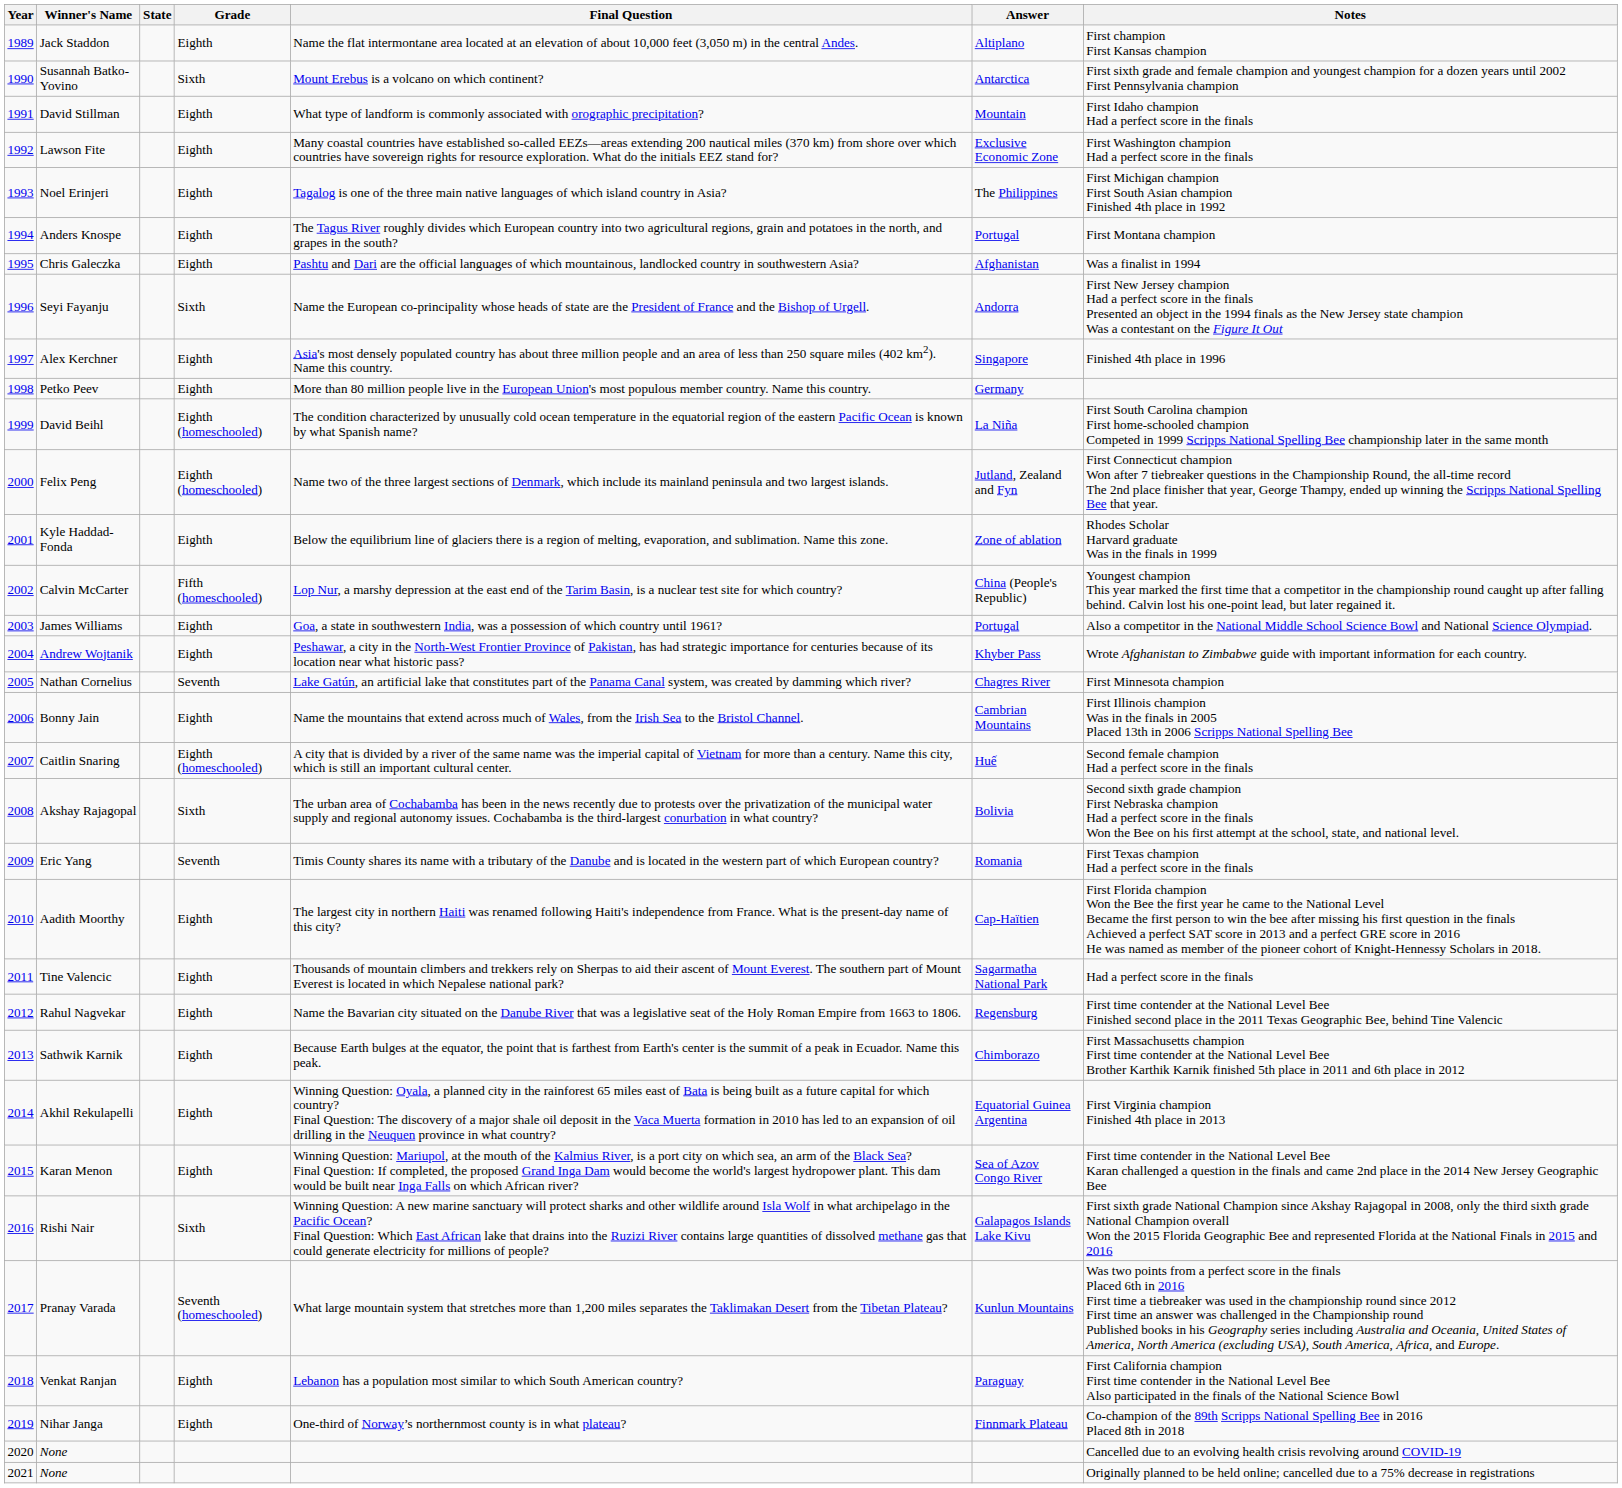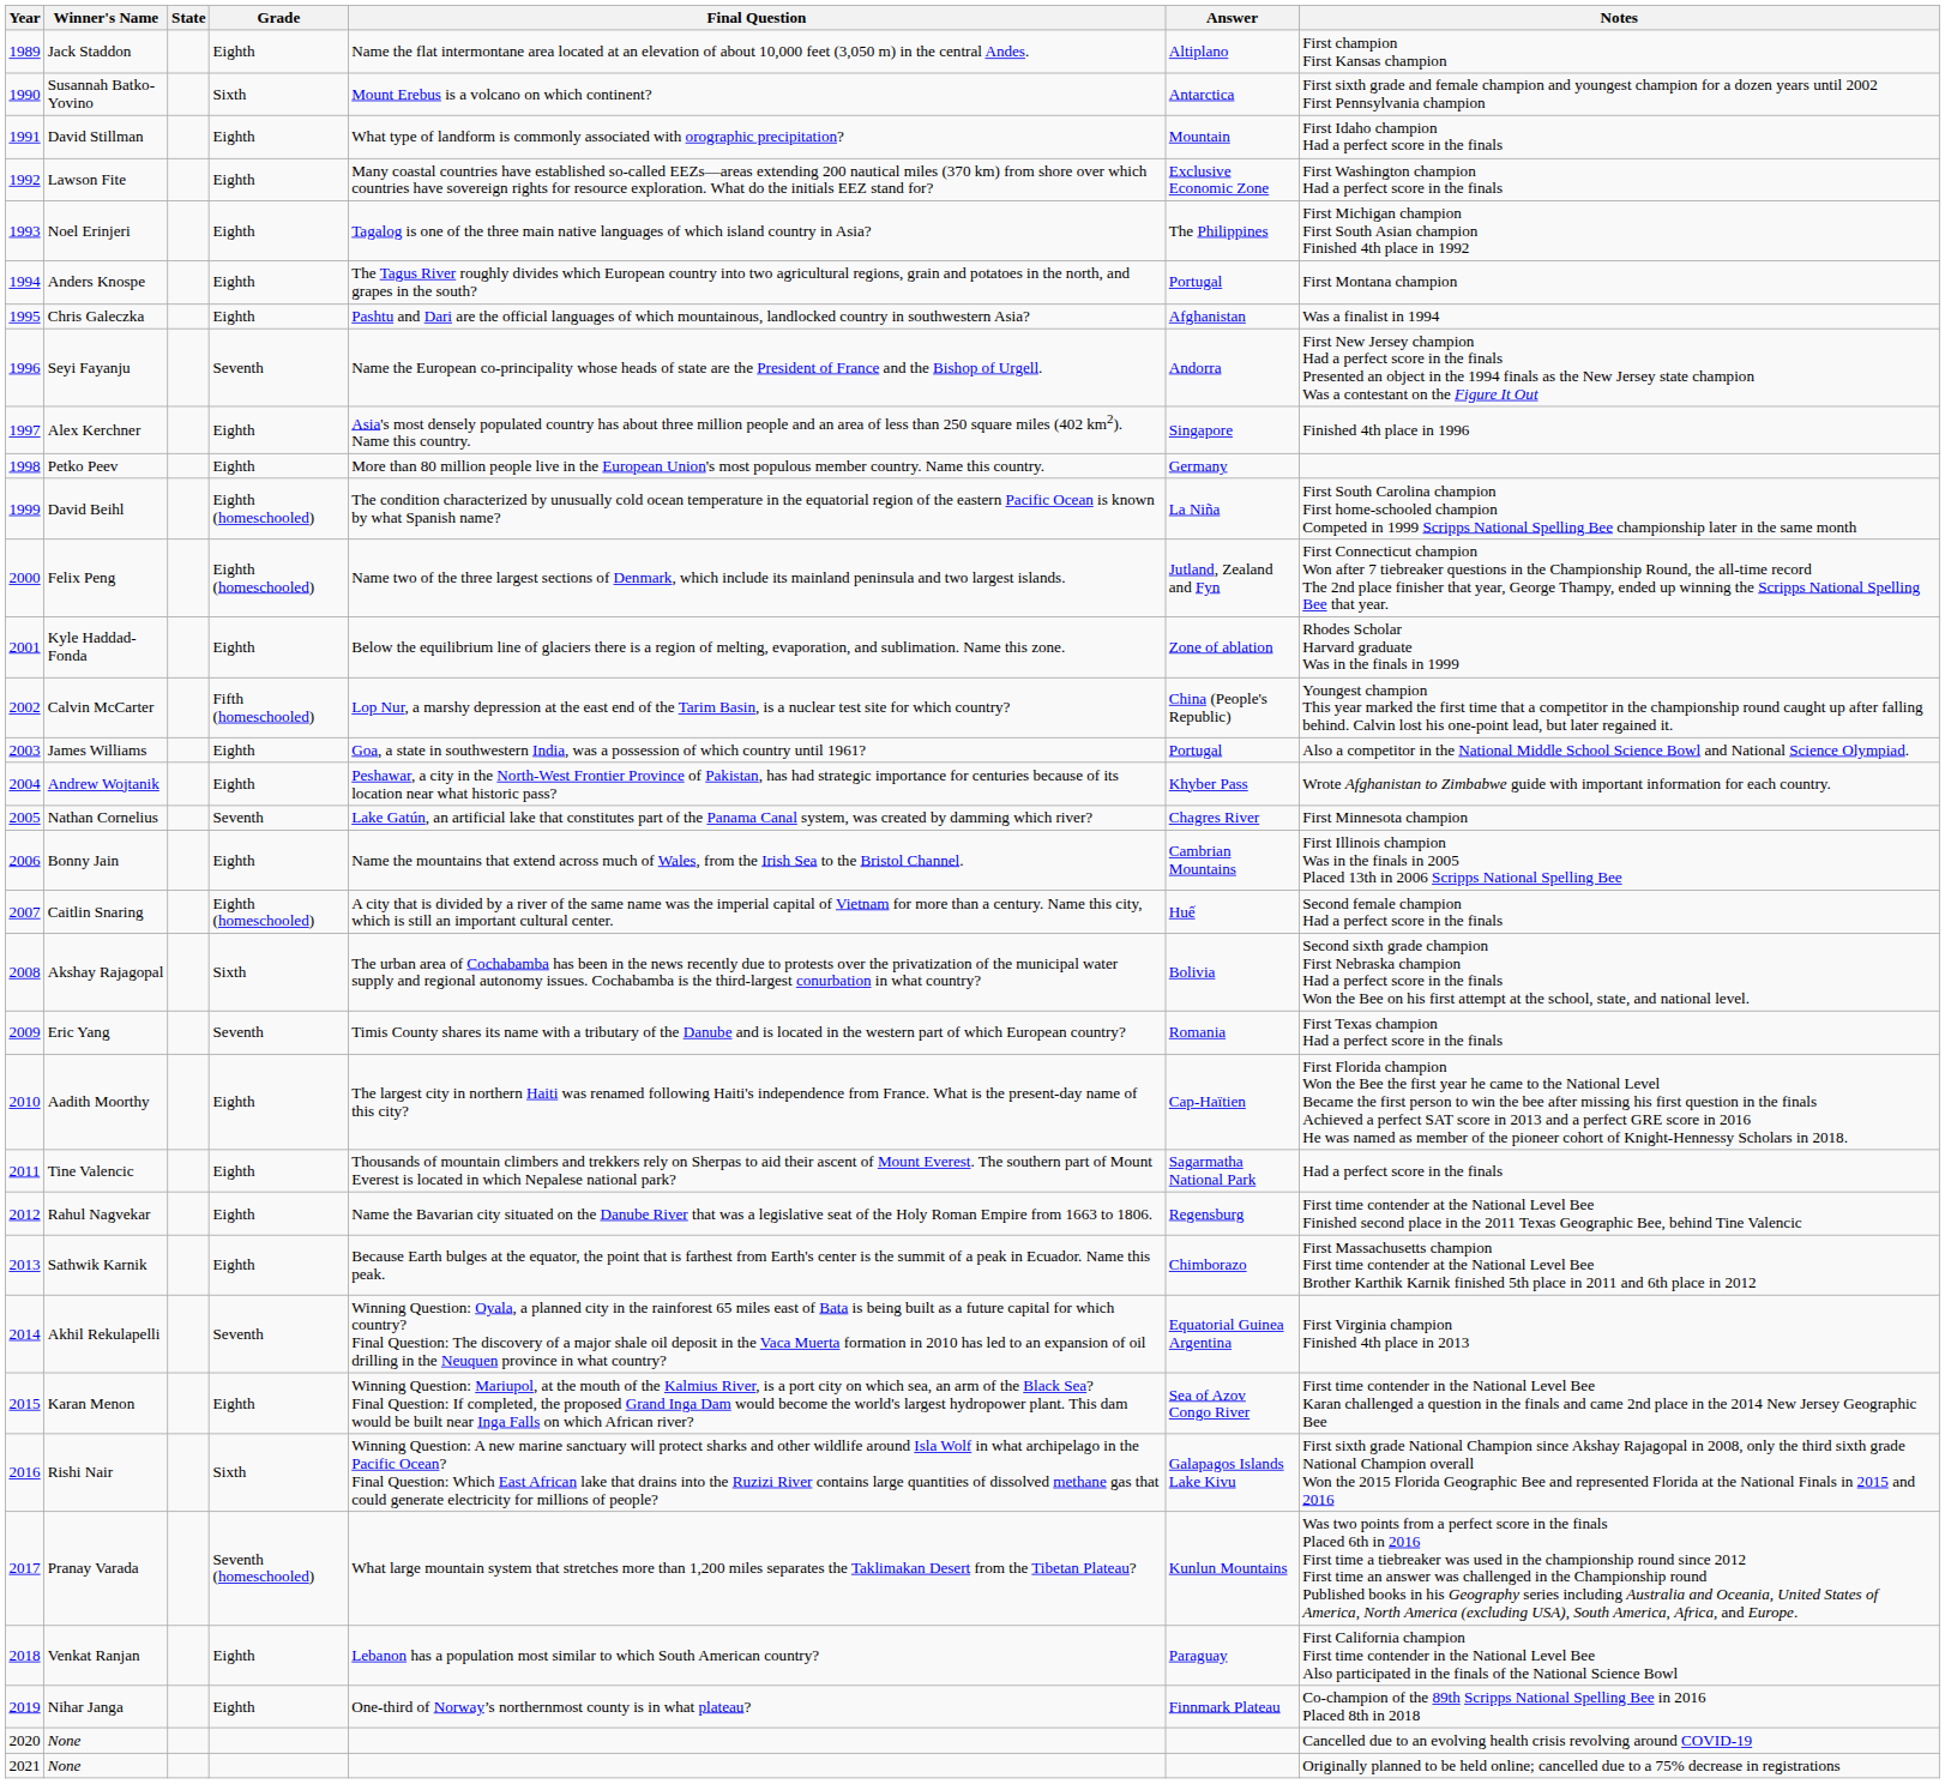Seyi Fayanju | Grade: Sixth -> Seventh
Akhil Rekulapelli | Grade: Eighth -> Seventh
